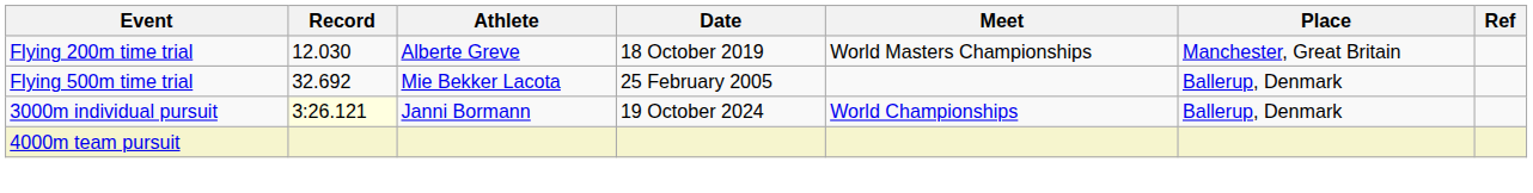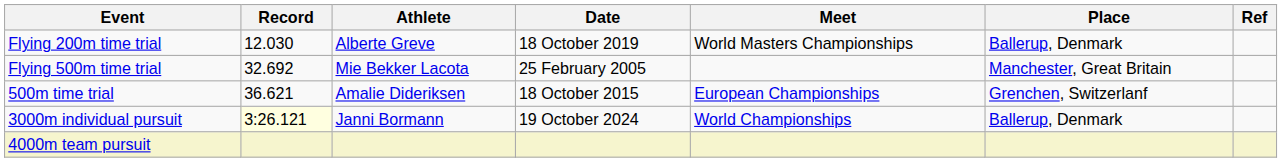Flying 200m time trial | Place: Manchester, Great Britain -> Ballerup, Denmark
Flying 500m time trial | Place: Ballerup, Denmark -> Manchester, Great Britain
+ row: 500m time trial | 36.621 | Amalie Dideriksen | 18 October 2015 | European Championships | Grenchen, Switzerlanf
